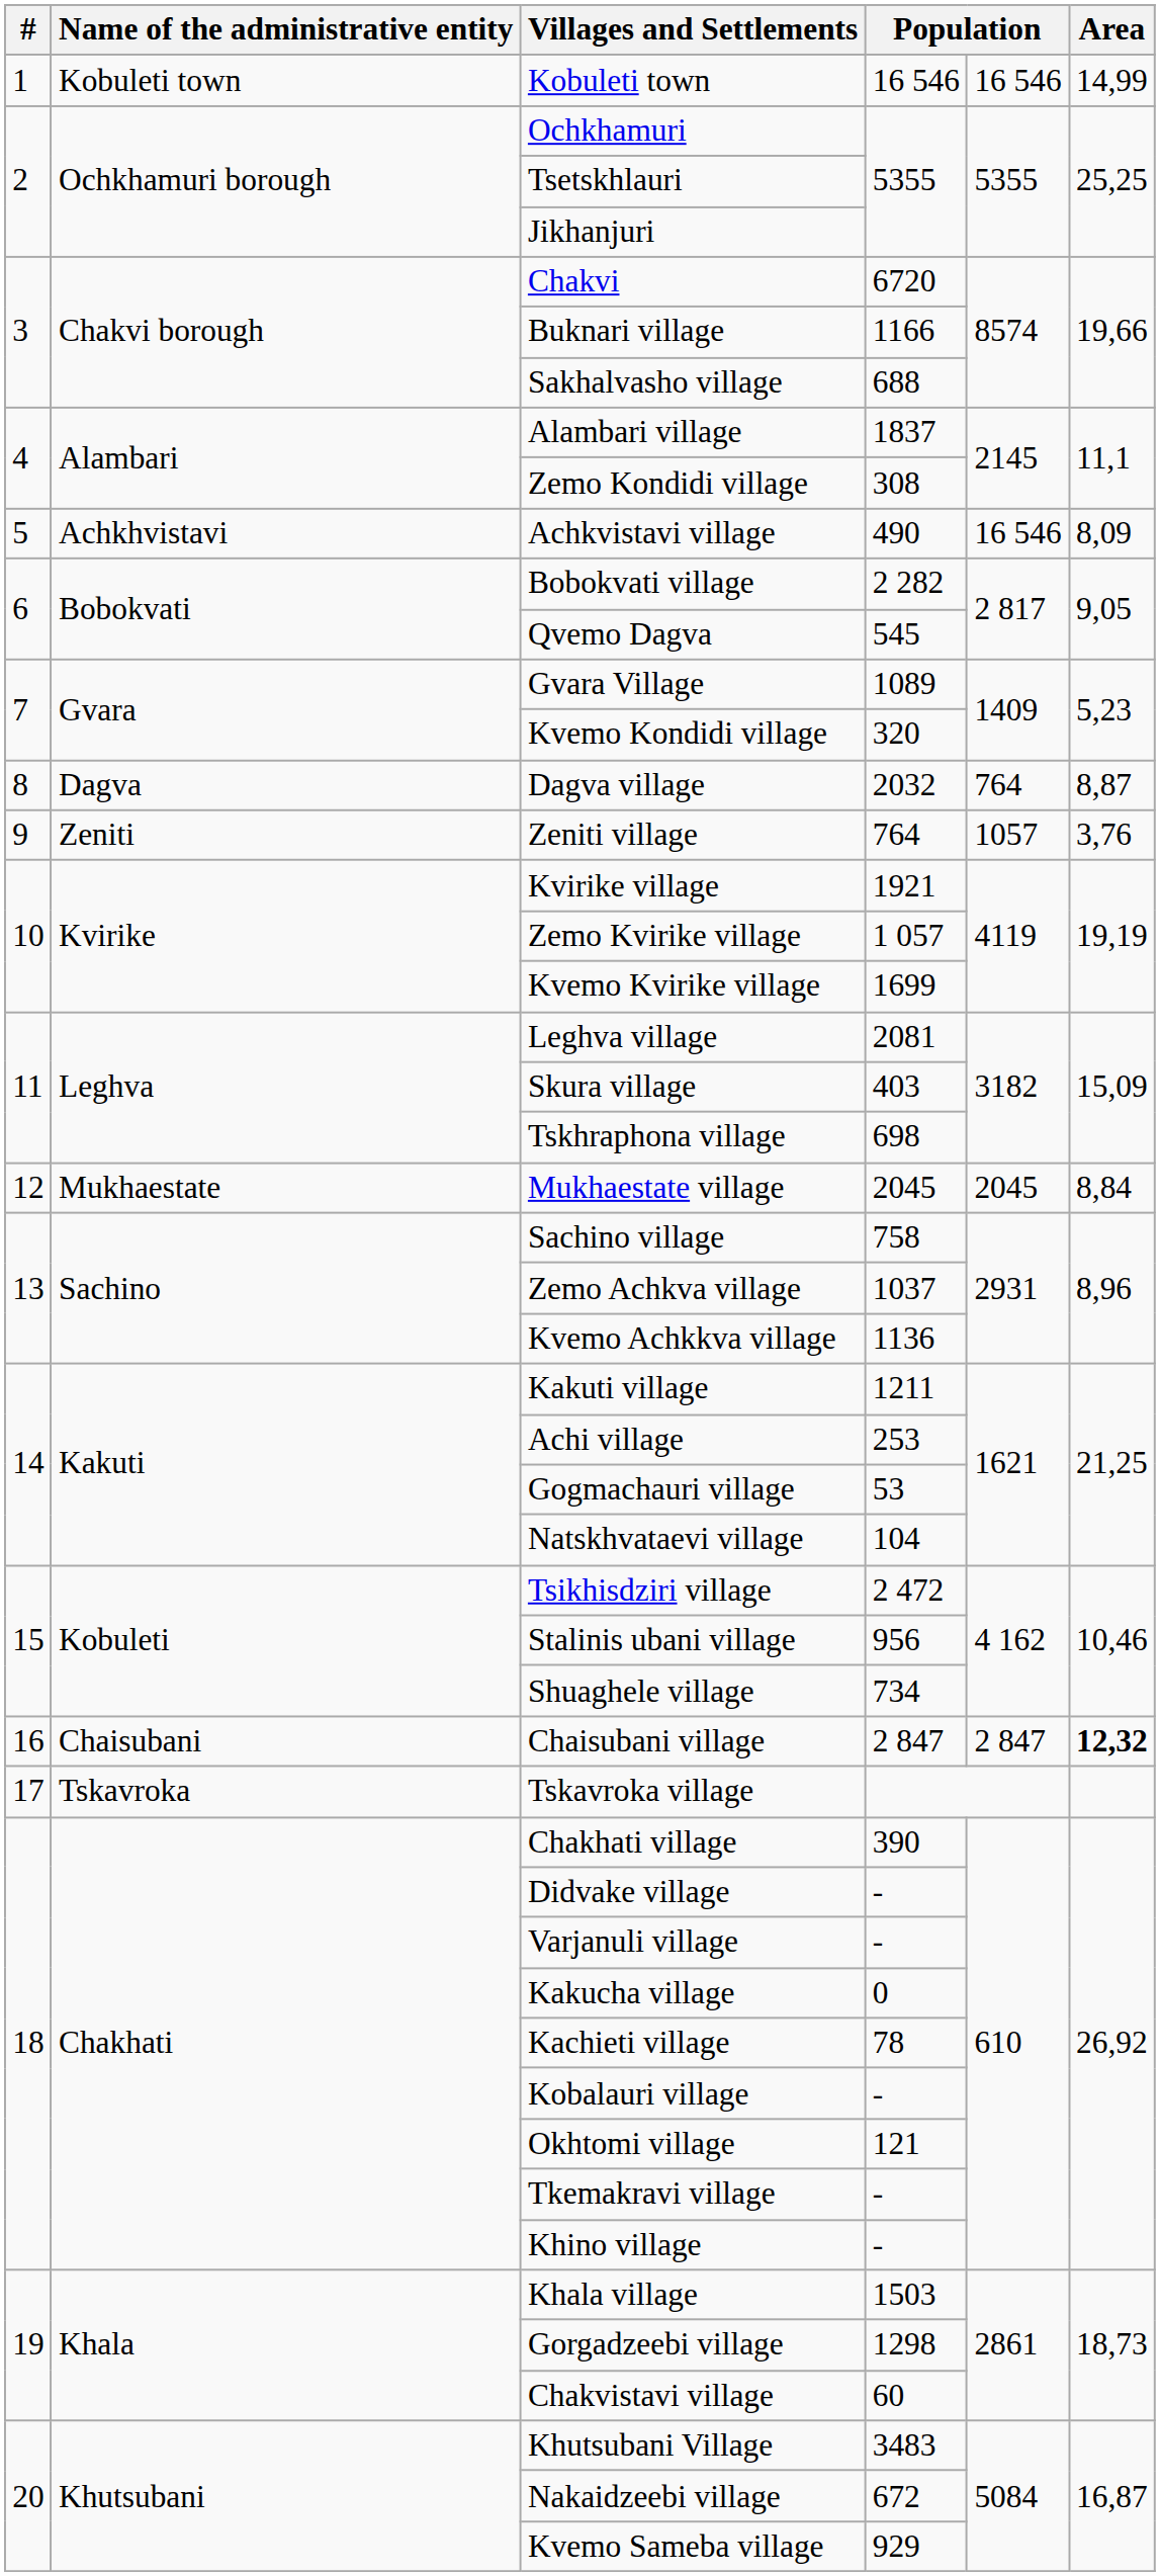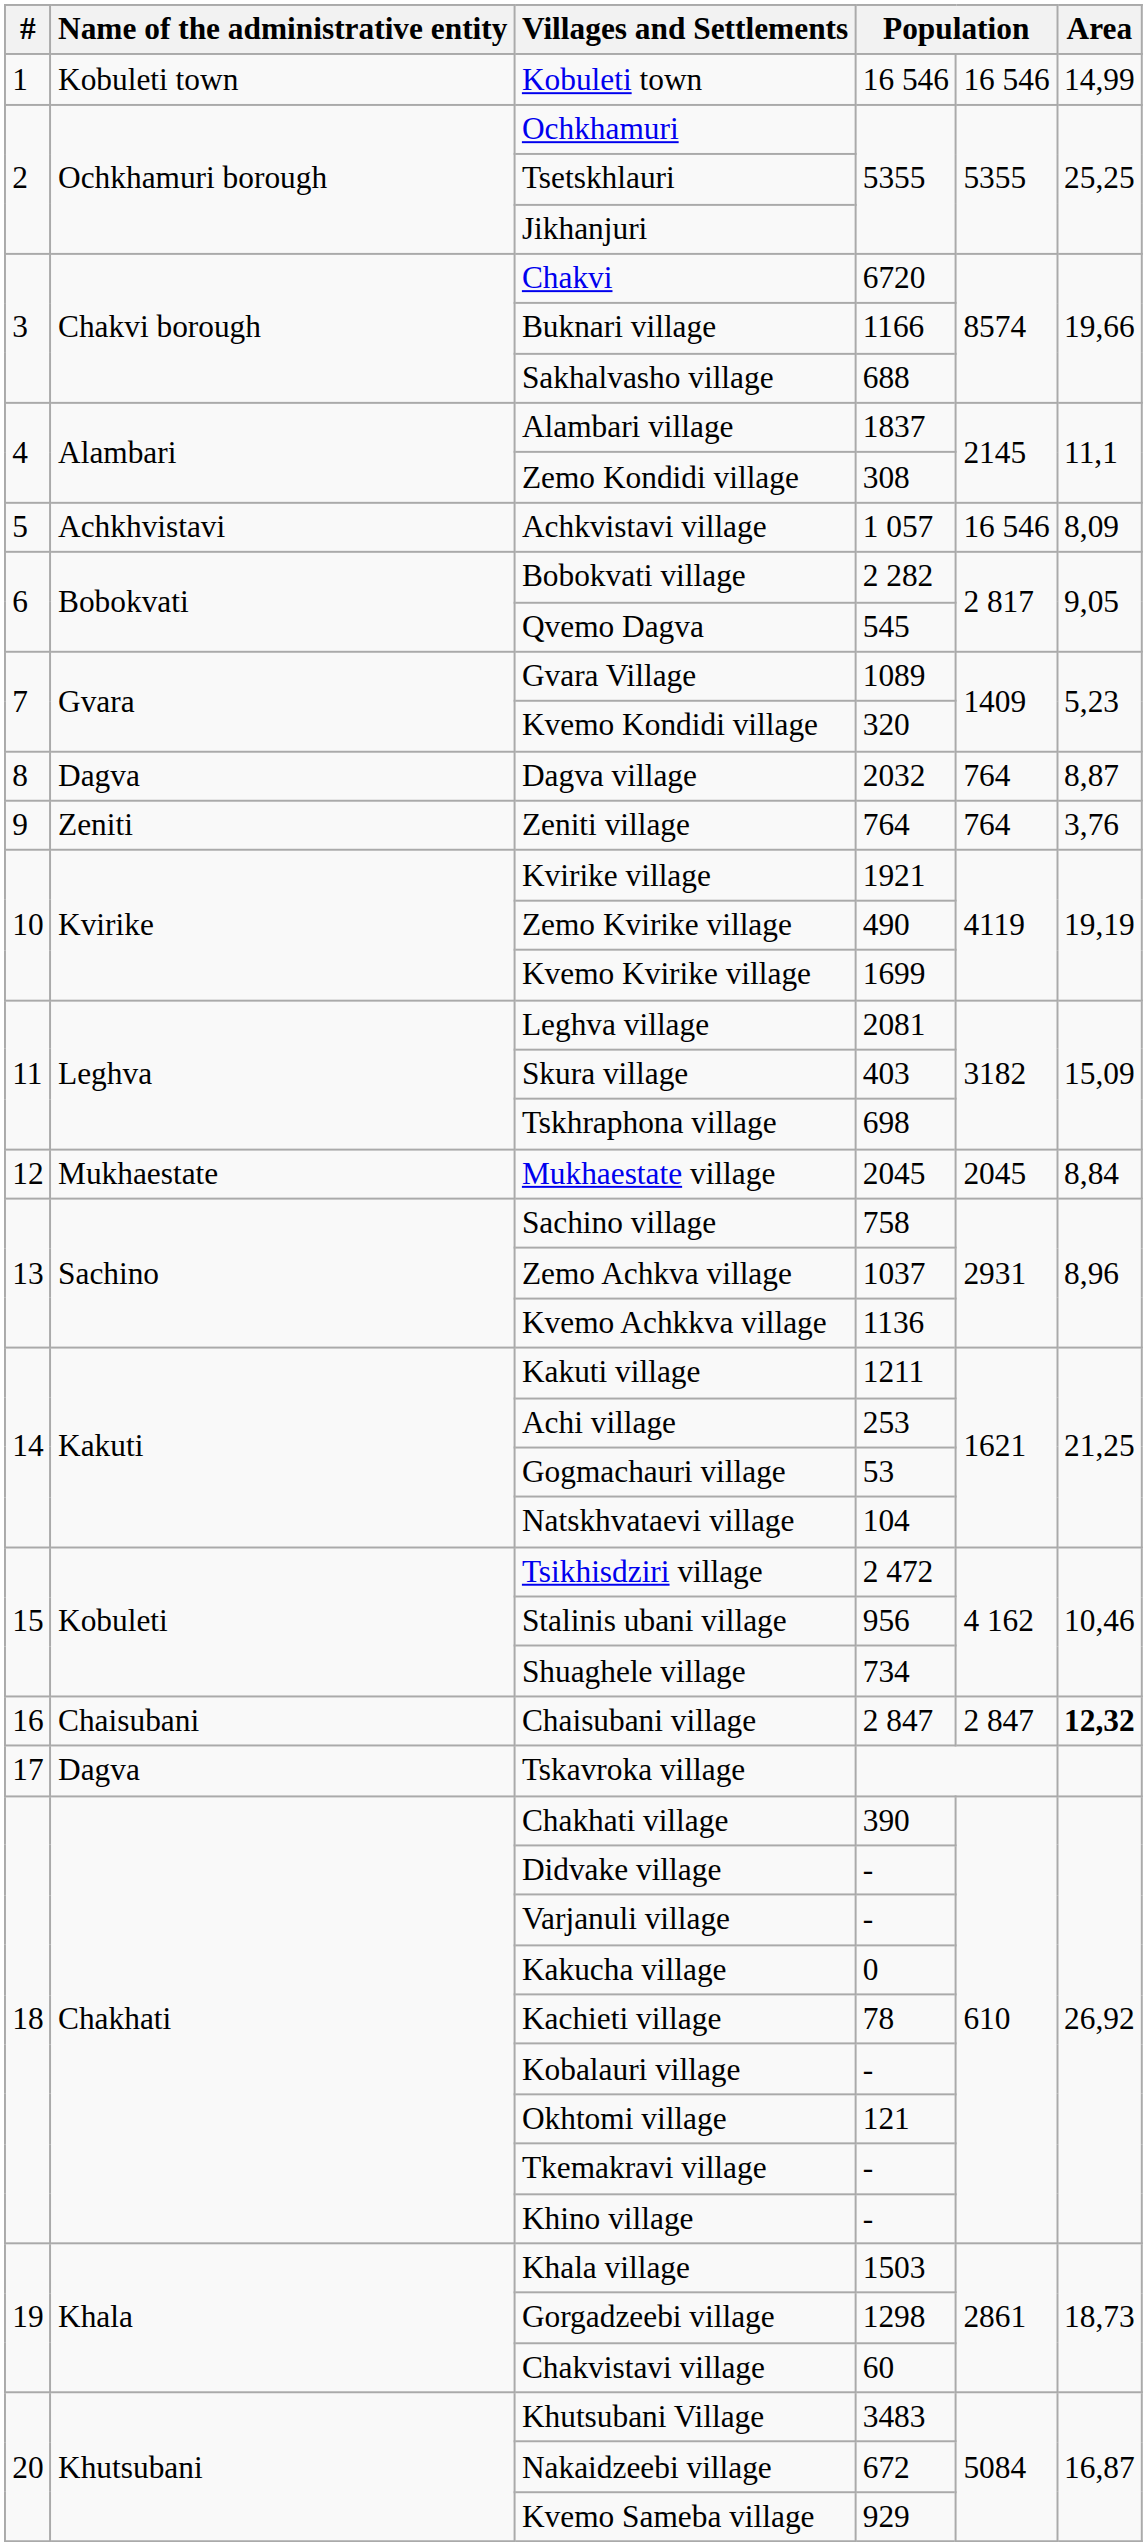Achkvistavi village | column 4: 490 -> 1 057
Zeniti village | column 5: 1057 -> 764
Zemo Kvirike village | column 4: 1 057 -> 490
Tskavroka village | Name of the administrative entity: Tskavroka -> Dagva
